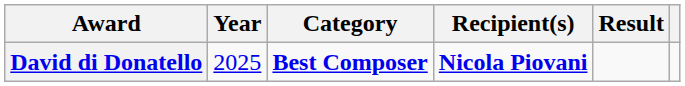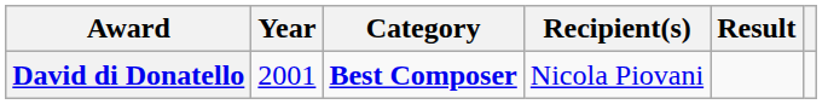David di Donatello | Year: 2025 -> 2001
David di Donatello | Recipient(s): bold -> normal
